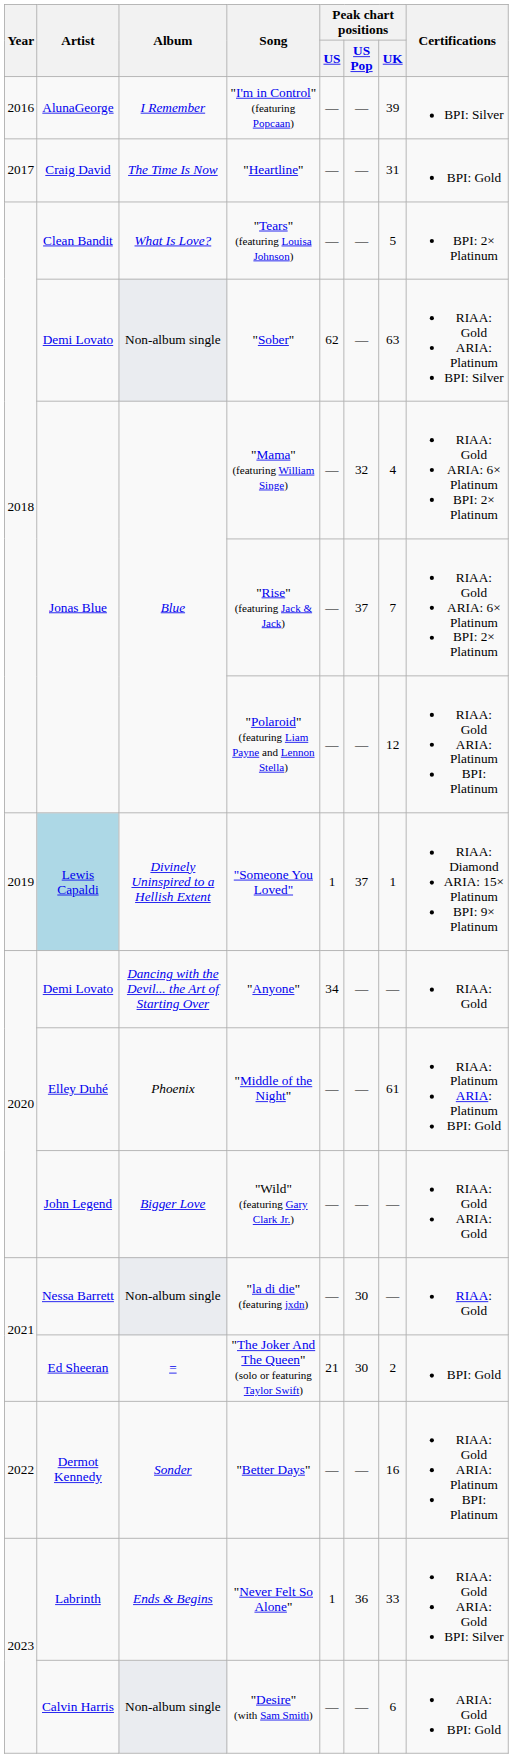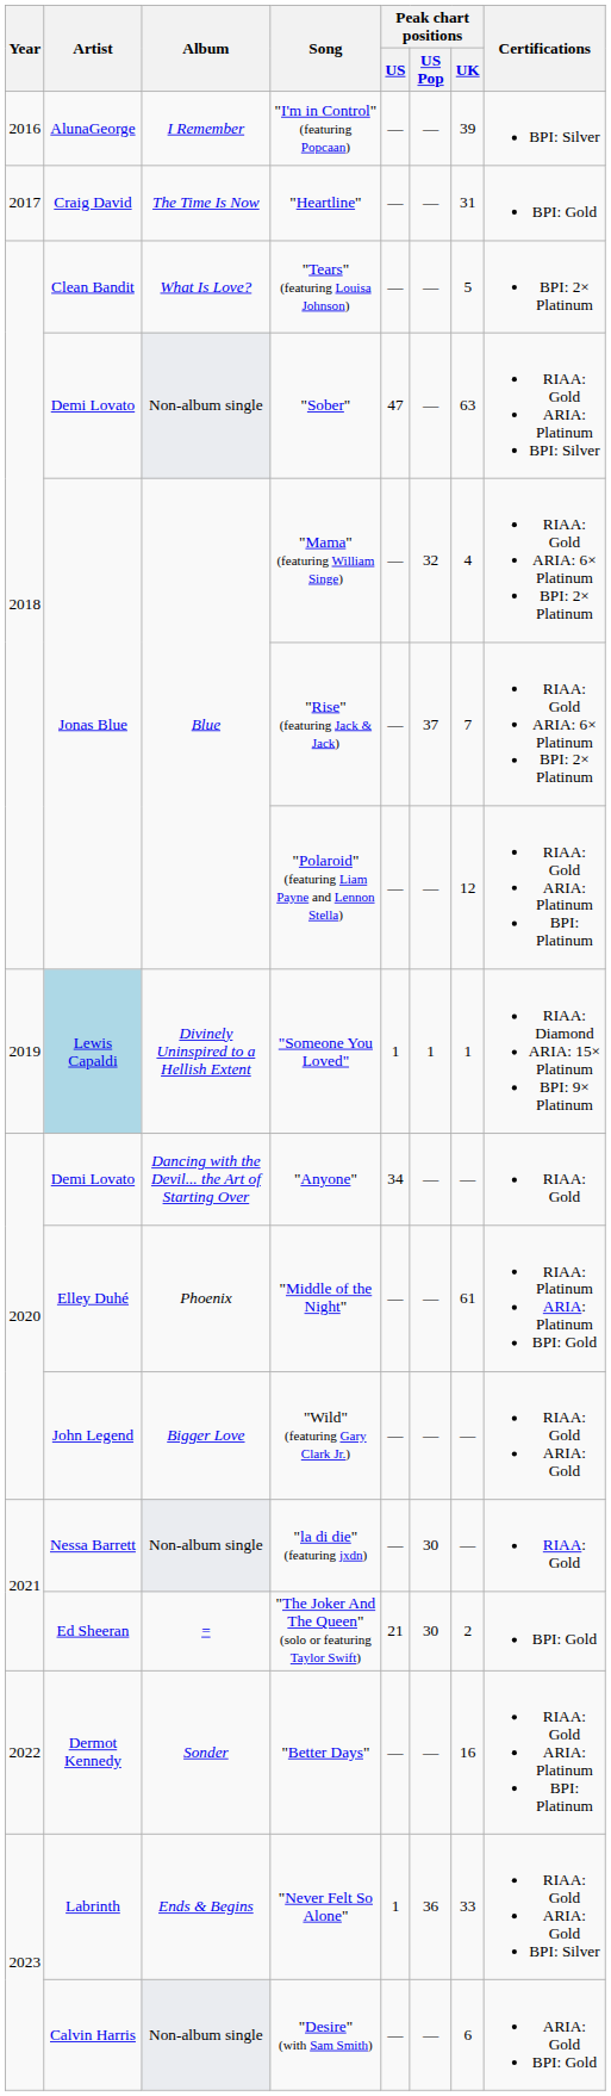"Sober" | Peak chart positions / US: 62 -> 47
"Someone You Loved" | Peak chart positions / US Pop: 37 -> 1
